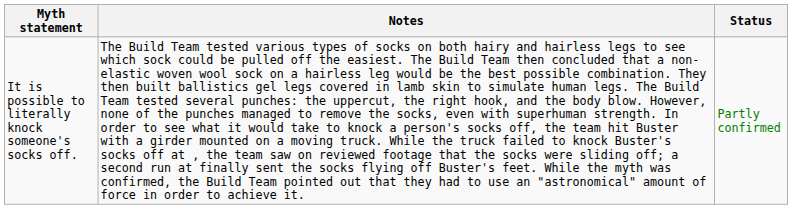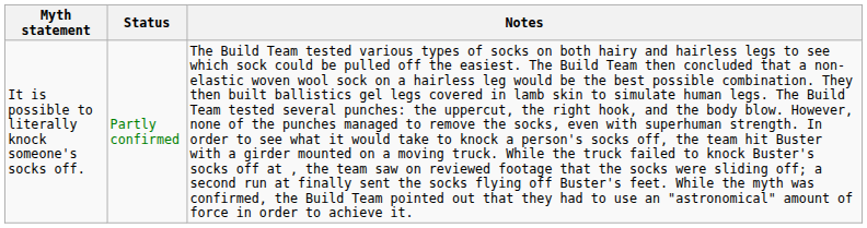columns swapped: Status <-> Notes
